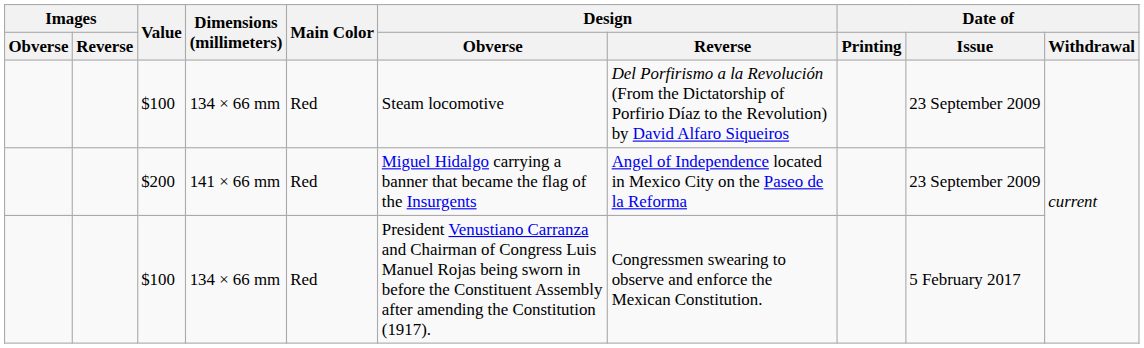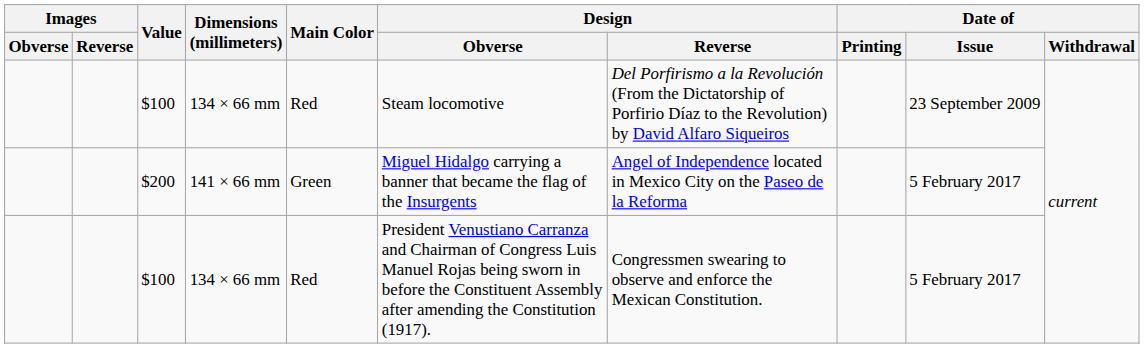$200 | Main Color: Red -> Green
$200 | Date of / Issue: 23 September 2009 -> 5 February 2017
